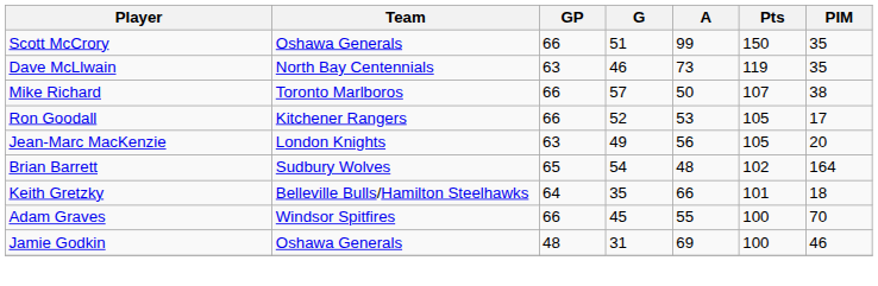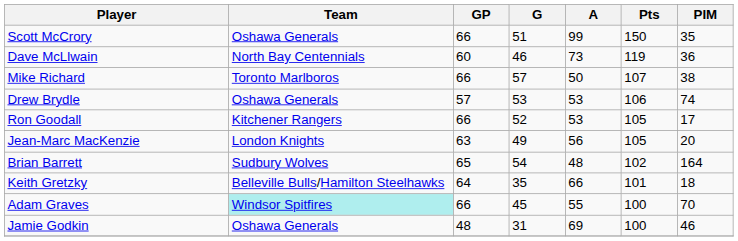Dave McLlwain | GP: 63 -> 60
Dave McLlwain | PIM: 35 -> 36
+ row: Drew Brydle | Oshawa Generals | 57 | 53 | 53 | 106 | 74
Adam Graves | Team: no background -> paleturquoise background
